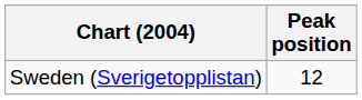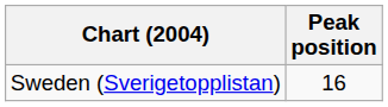Sweden (Sverigetopplistan) | Peak position: 12 -> 16
